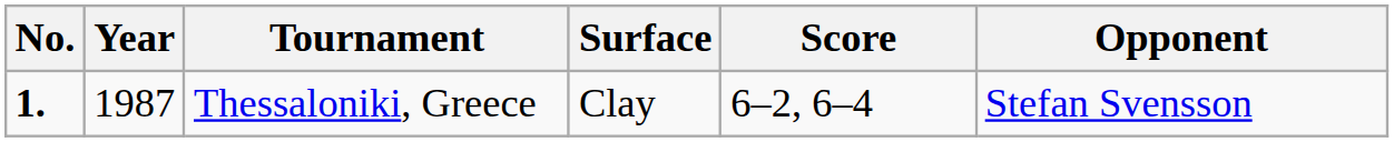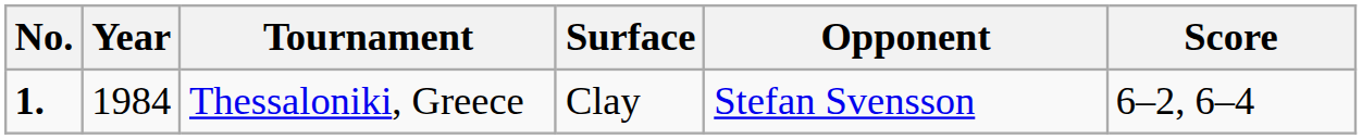columns swapped: Opponent <-> Score
Thessaloniki, Greece | Year: 1987 -> 1984
